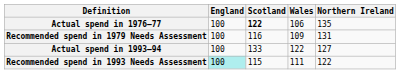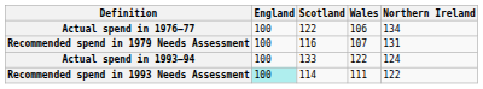Actual spend in 1976–77 | Scotland: bold -> normal
Actual spend in 1976–77 | Northern Ireland: 135 -> 134
Recommended spend in 1979 Needs Assessment | Wales: 109 -> 107
Actual spend in 1993–94 | Northern Ireland: 127 -> 124
Recommended spend in 1993 Needs Assessment | Scotland: 115 -> 114
